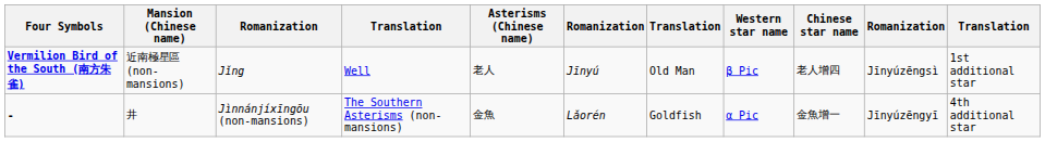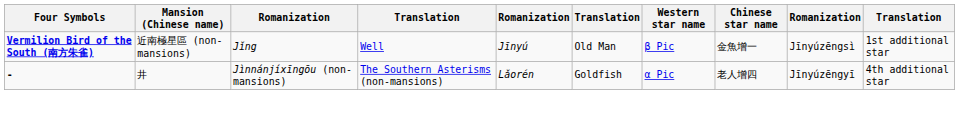- column: Asterisms (Chinese name) | 老人 | 金魚
Vermilion Bird of the South (南方朱雀) | Chinese star name: 老人增四 -> 金魚增一
- | Chinese star name: 金魚增一 -> 老人增四
